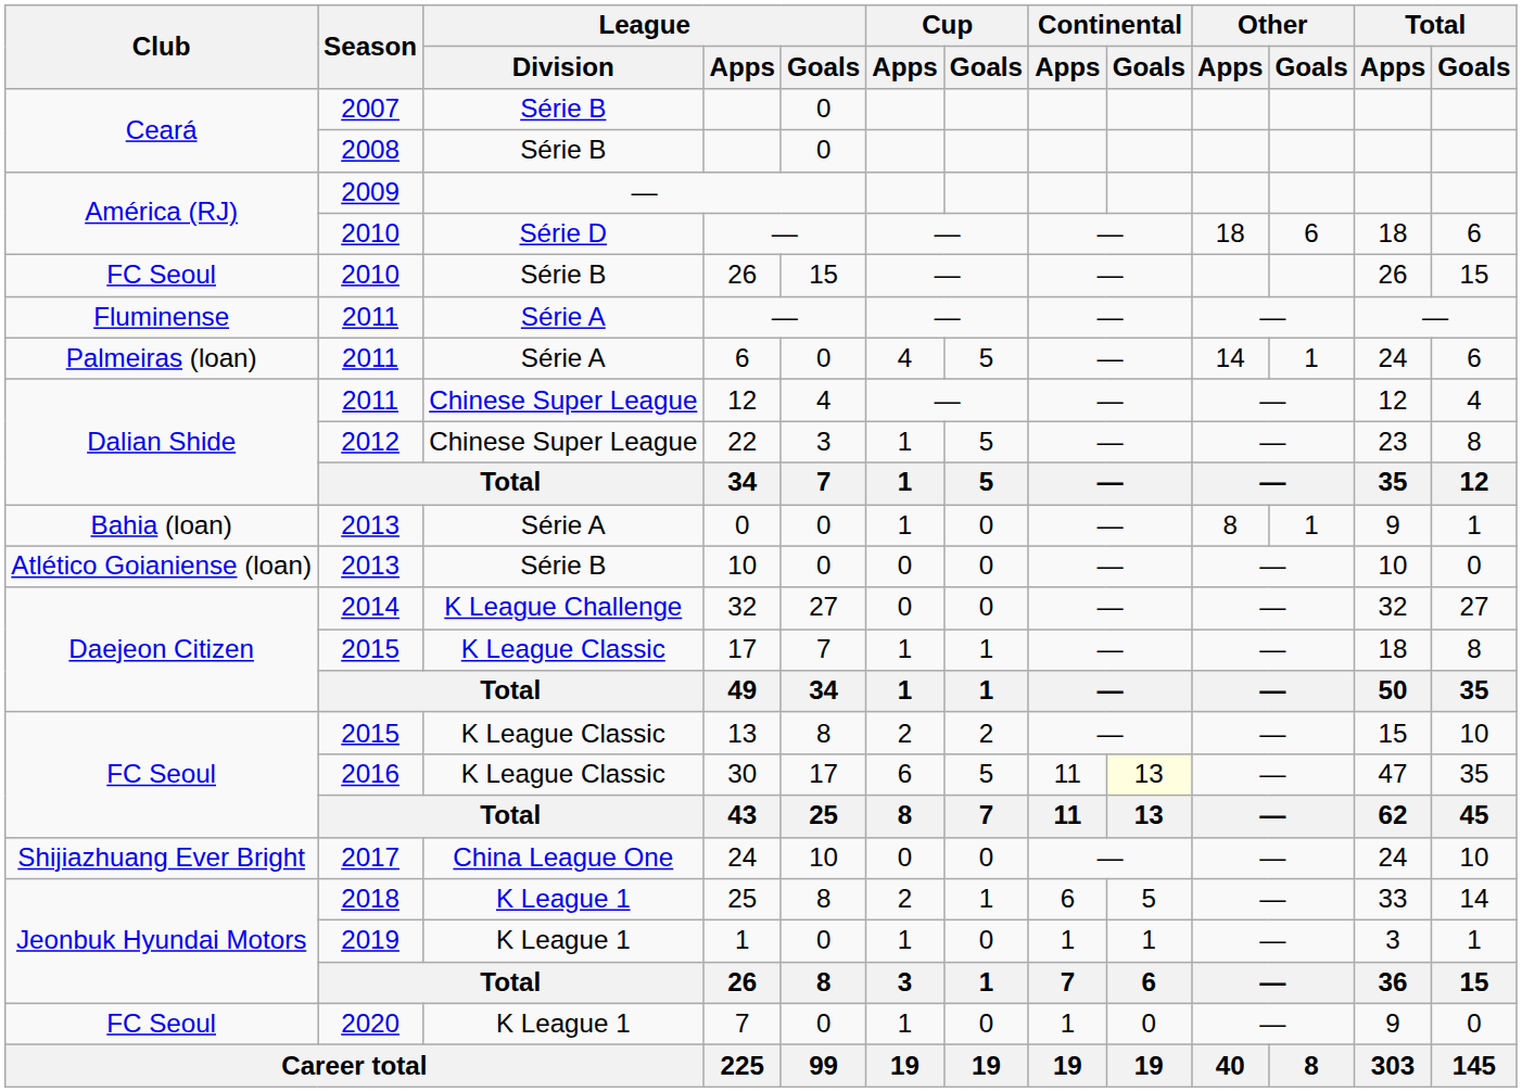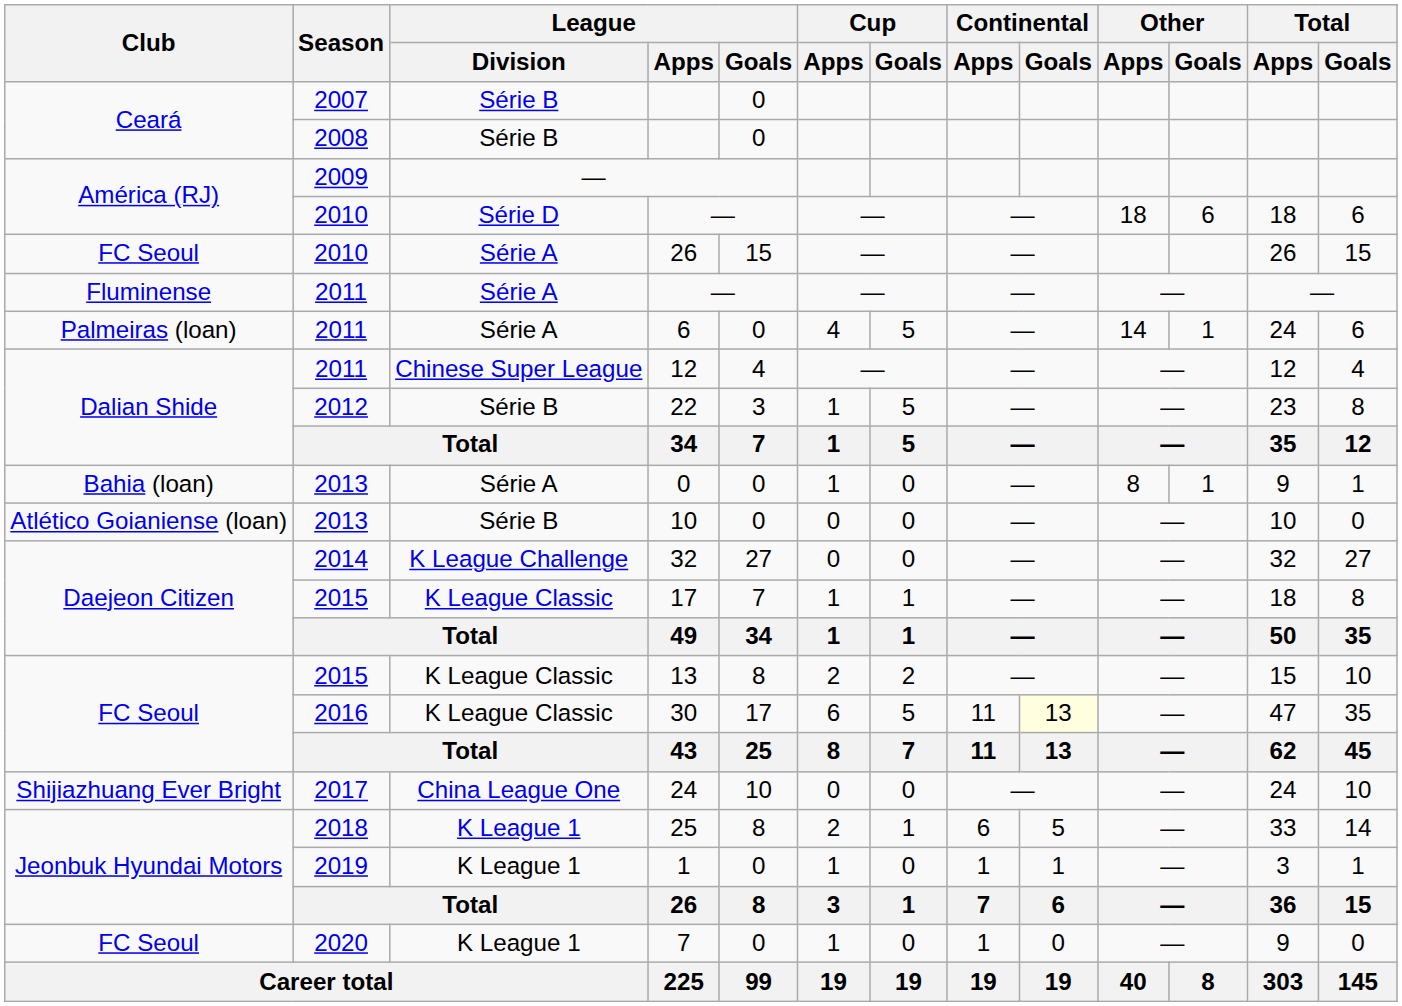2010 / 26 | League / Division: Série B -> Série A
22 | League / Division: Chinese Super League -> Série B
